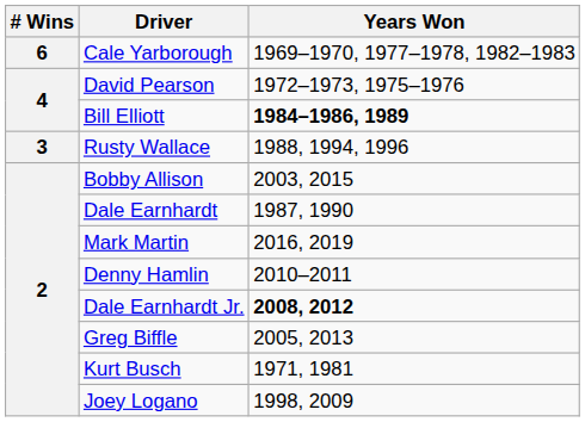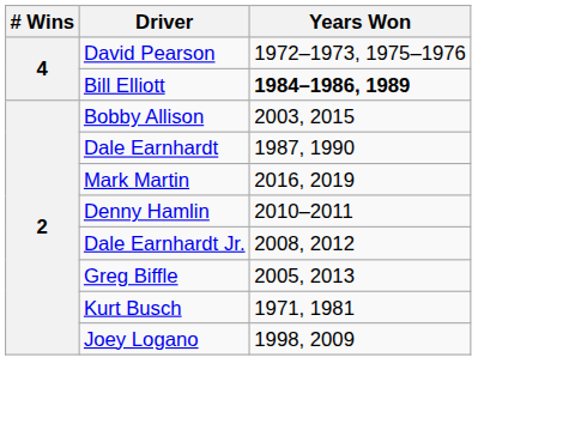- row: 6 | Cale Yarborough | 1969–1970, 1977–1978, 1982–1983
- row: 3 | Rusty Wallace | 1988, 1994, 1996
Dale Earnhardt Jr. | Years Won: bold -> normal
